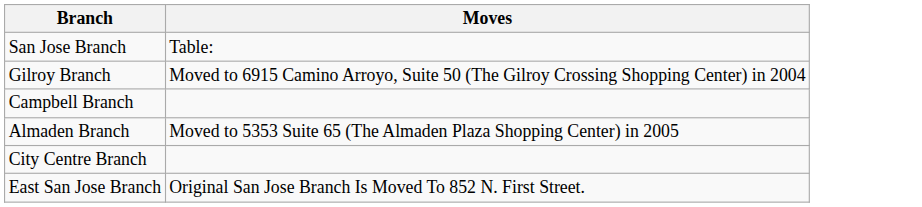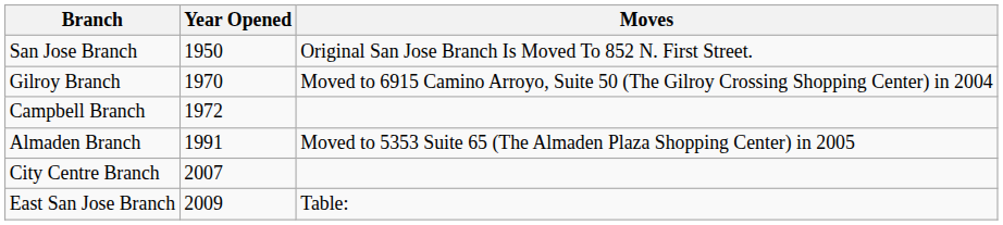+ column: Year Opened | 1950 | 1970 | 1972 | 1991 | 2007 | 2009
San Jose Branch | Moves: Table: -> Original San Jose Branch Is Moved To 852 N. First Street.
East San Jose Branch | Moves: Original San Jose Branch Is Moved To 852 N. First Street. -> Table:
